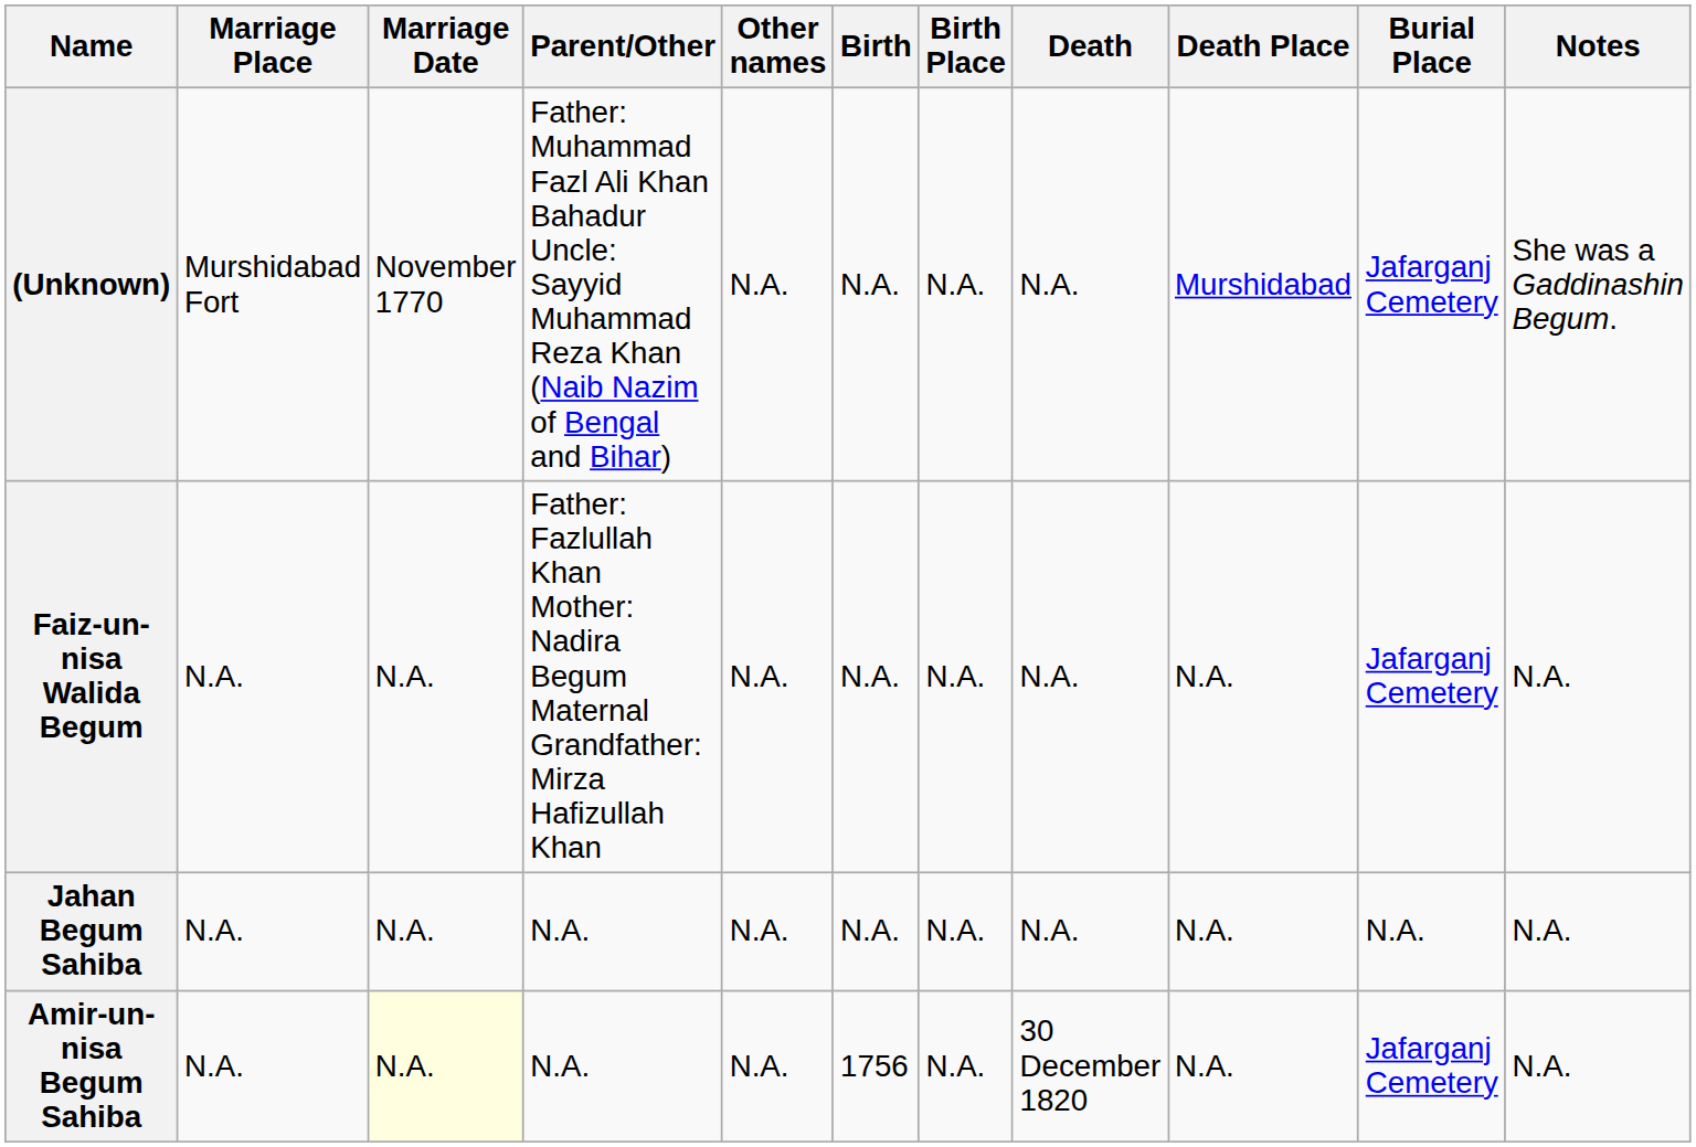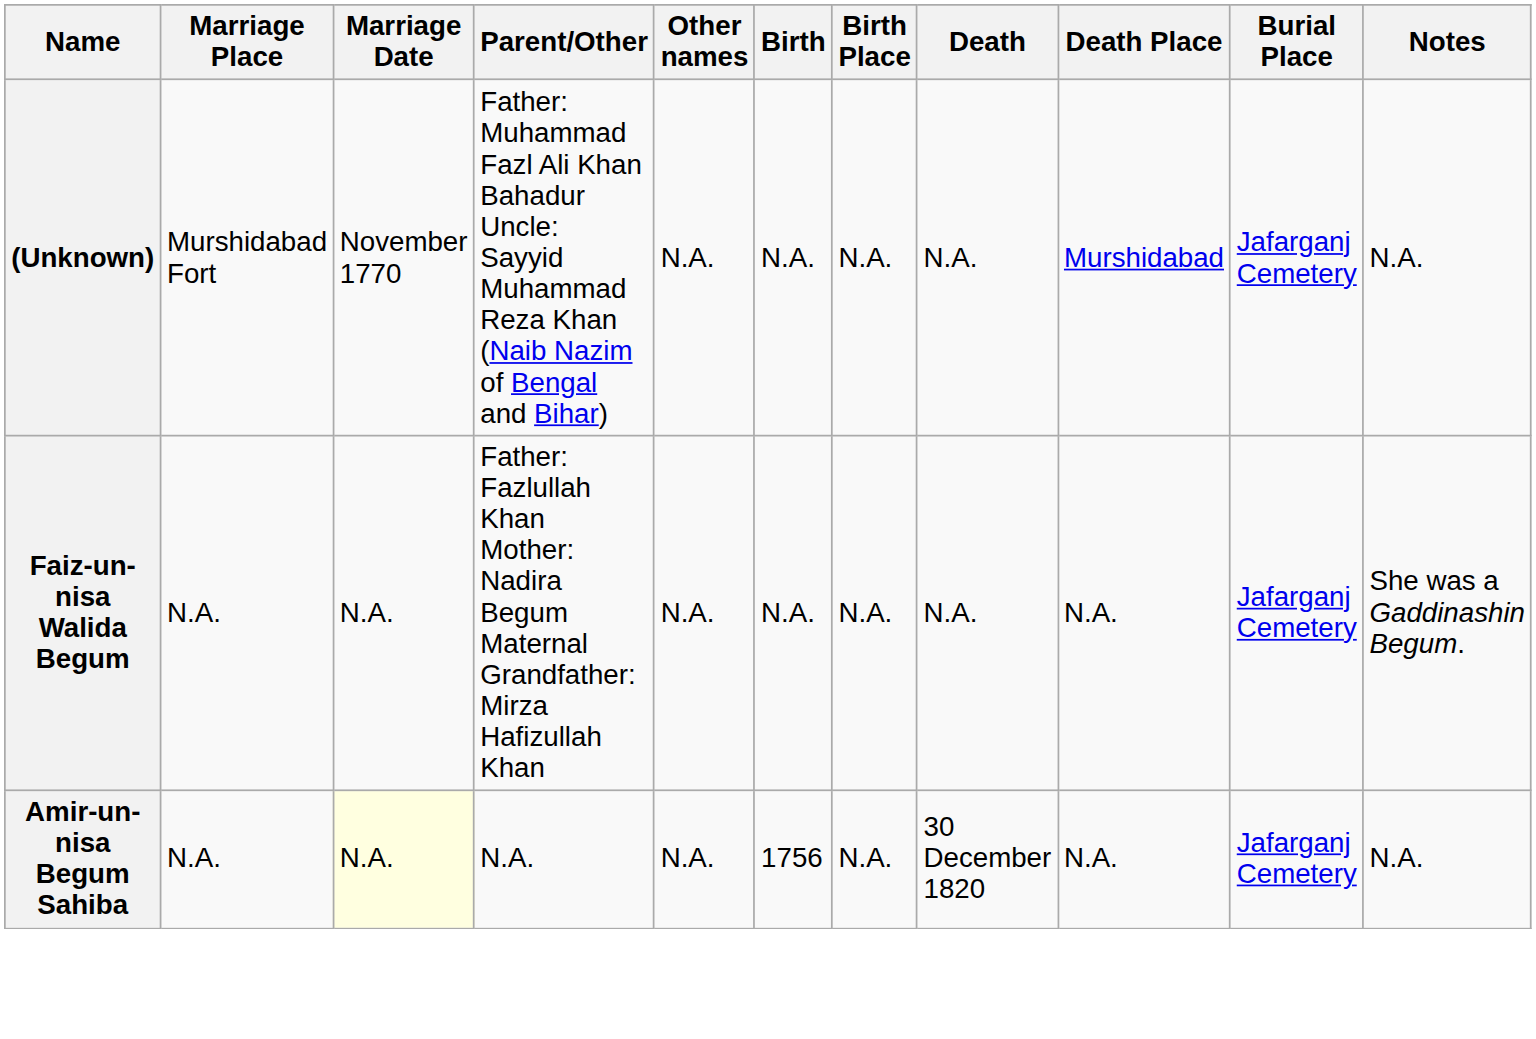(Unknown) | Notes: She was a Gaddinashin Begum. -> N.A.
Faiz-un-nisa Walida Begum | Notes: N.A. -> She was a Gaddinashin Begum.
- row: Jahan Begum Sahiba | N.A. | N.A. | N.A. | N.A. | N.A. | N.A. | N.A. | N.A. | N.A. | N.A.
